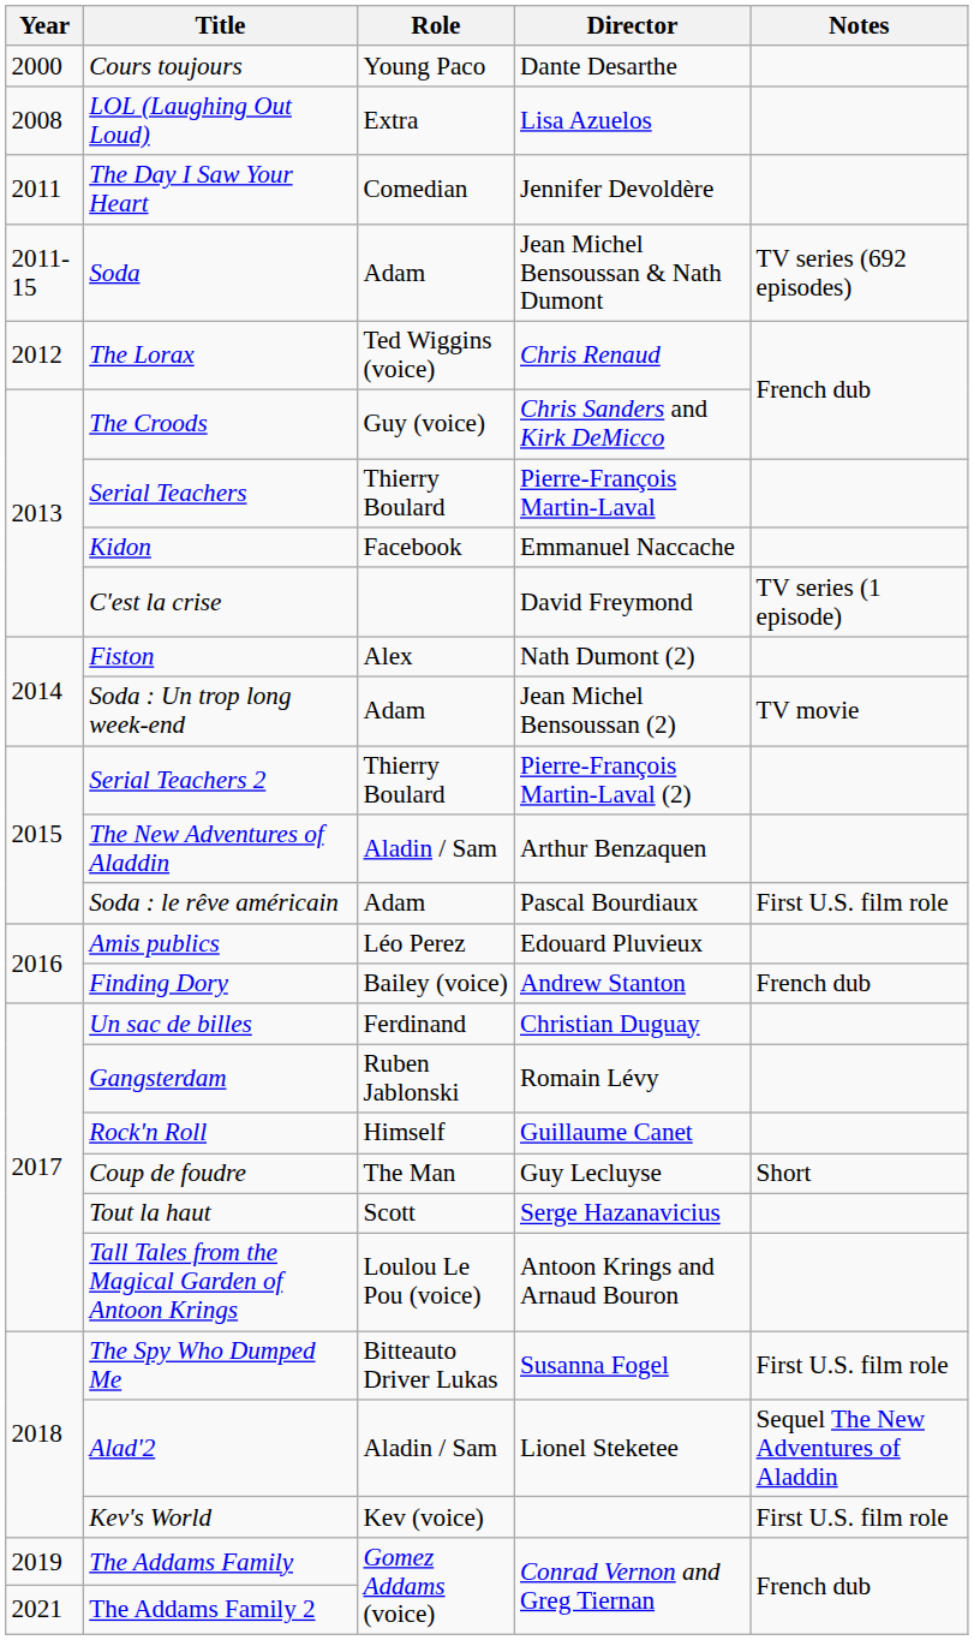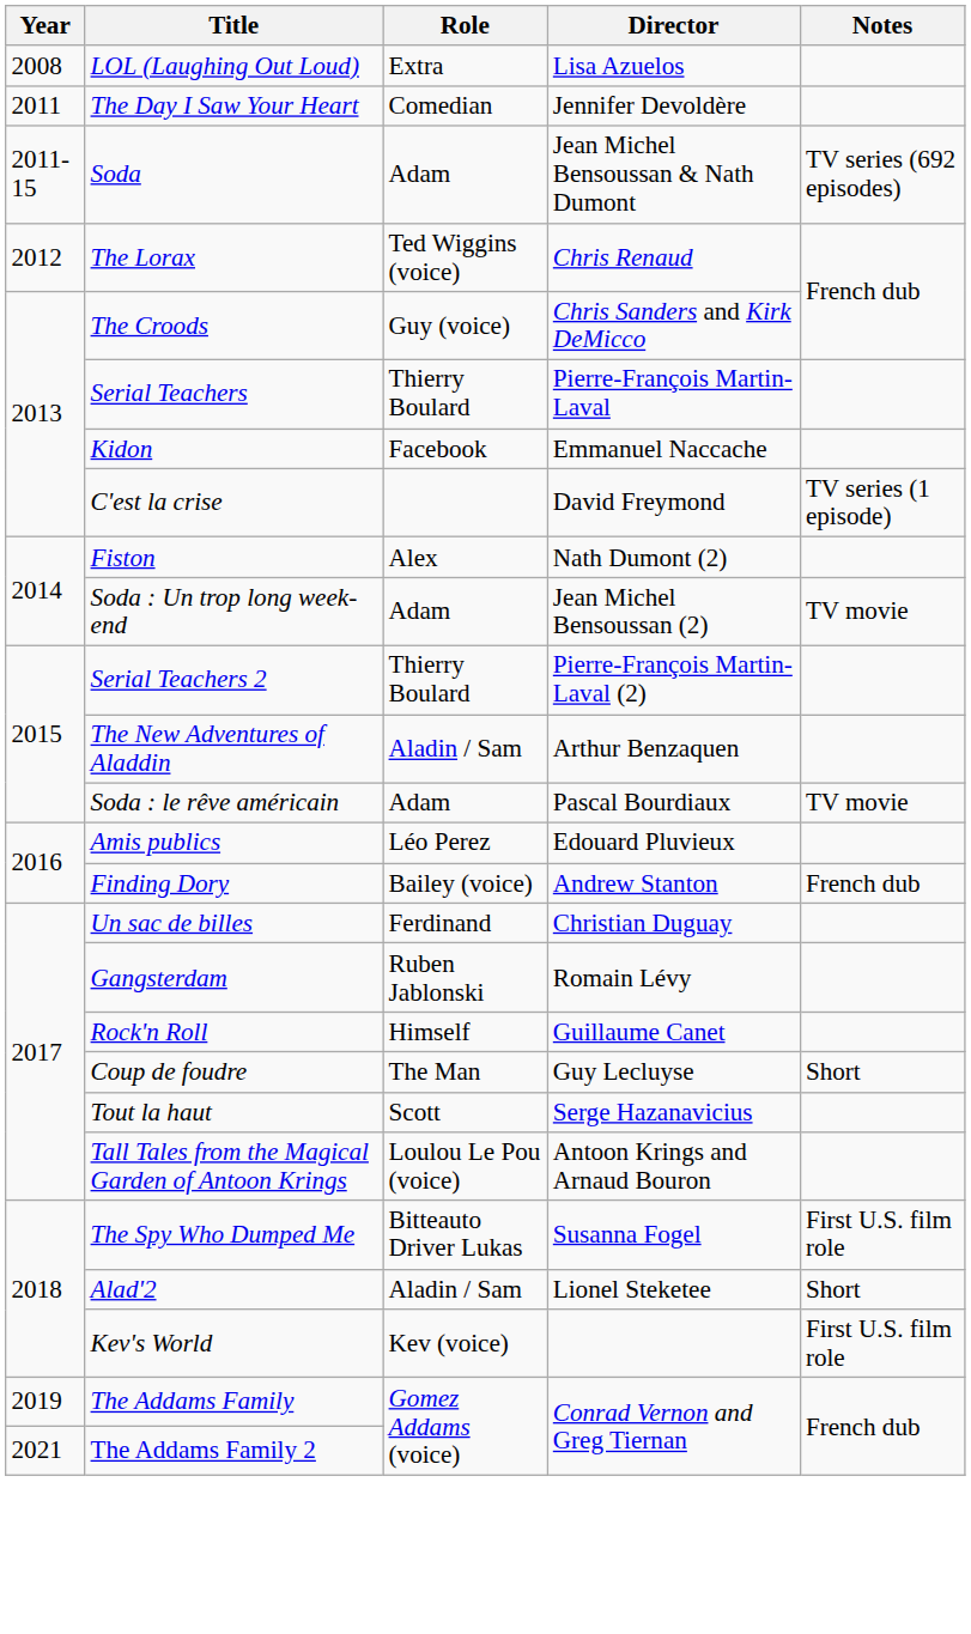- row: 2000 | Cours toujours | Young Paco | Dante Desarthe
Soda : le rêve américain | Notes: First U.S. film role -> TV movie
Alad'2 | Notes: Sequel The New Adventures of Aladdin -> Short
